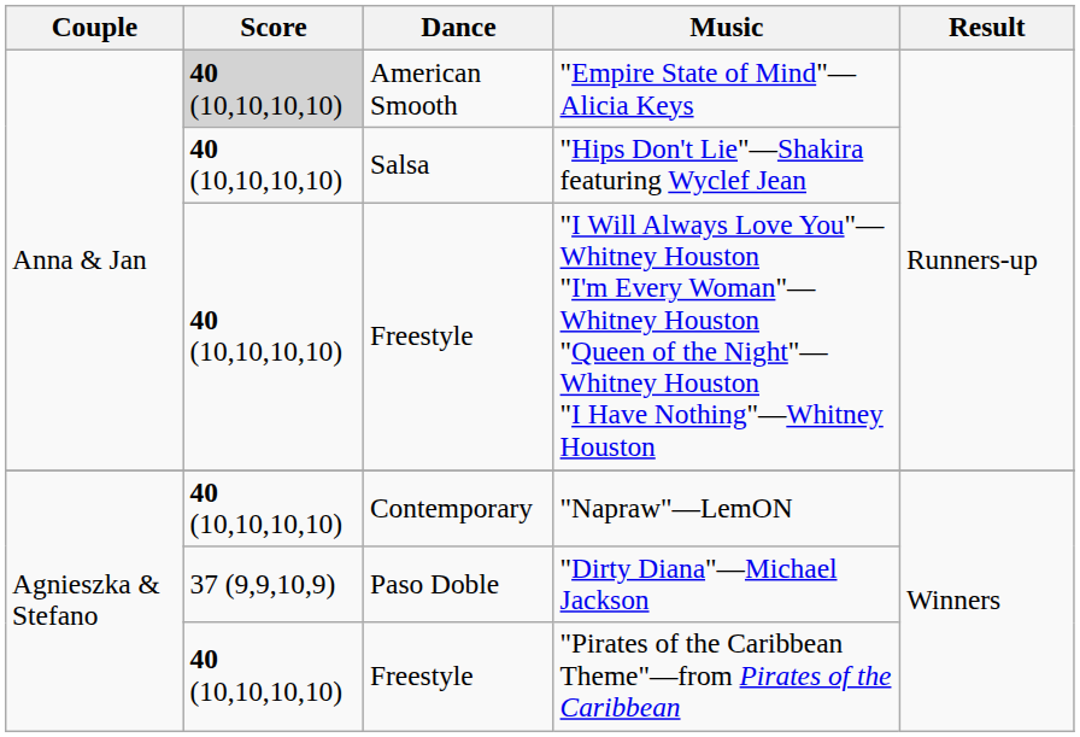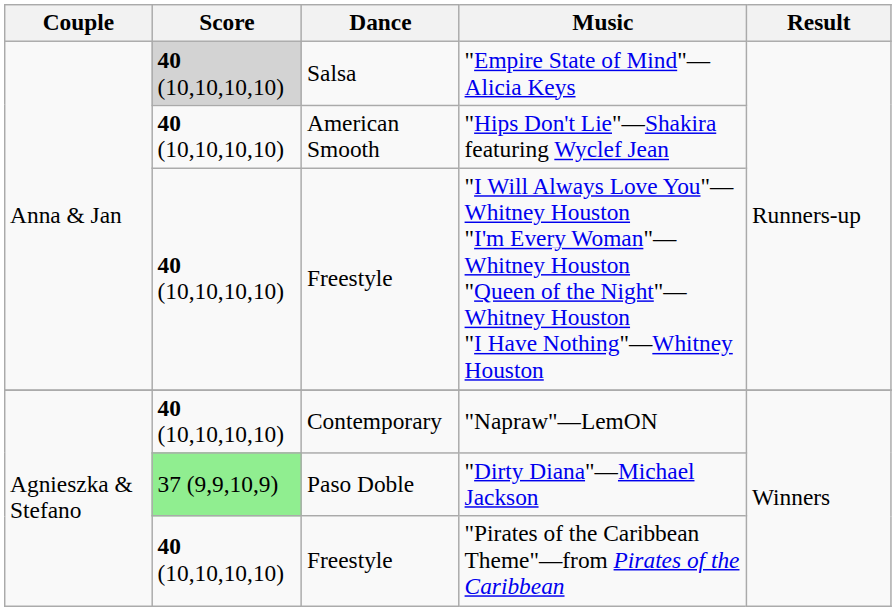"Empire State of Mind"—Alicia Keys | Dance: American Smooth -> Salsa
"Hips Don't Lie"—Shakira featuring Wyclef Jean | Dance: Salsa -> American Smooth
"Dirty Diana"—Michael Jackson | Score: no background -> lightgreen background
